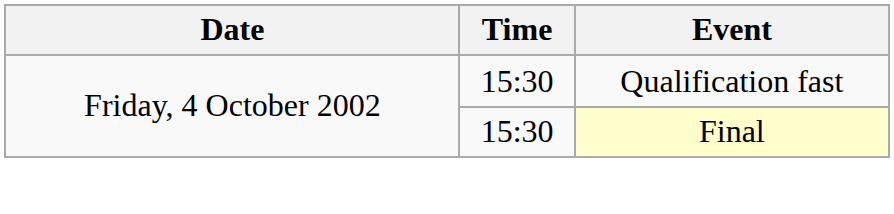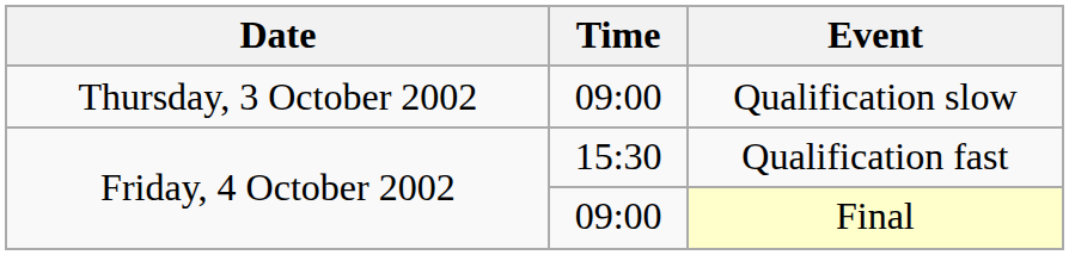+ row: Thursday, 3 October 2002 | 09:00 | Qualification slow
Final | Time: 15:30 -> 09:00
